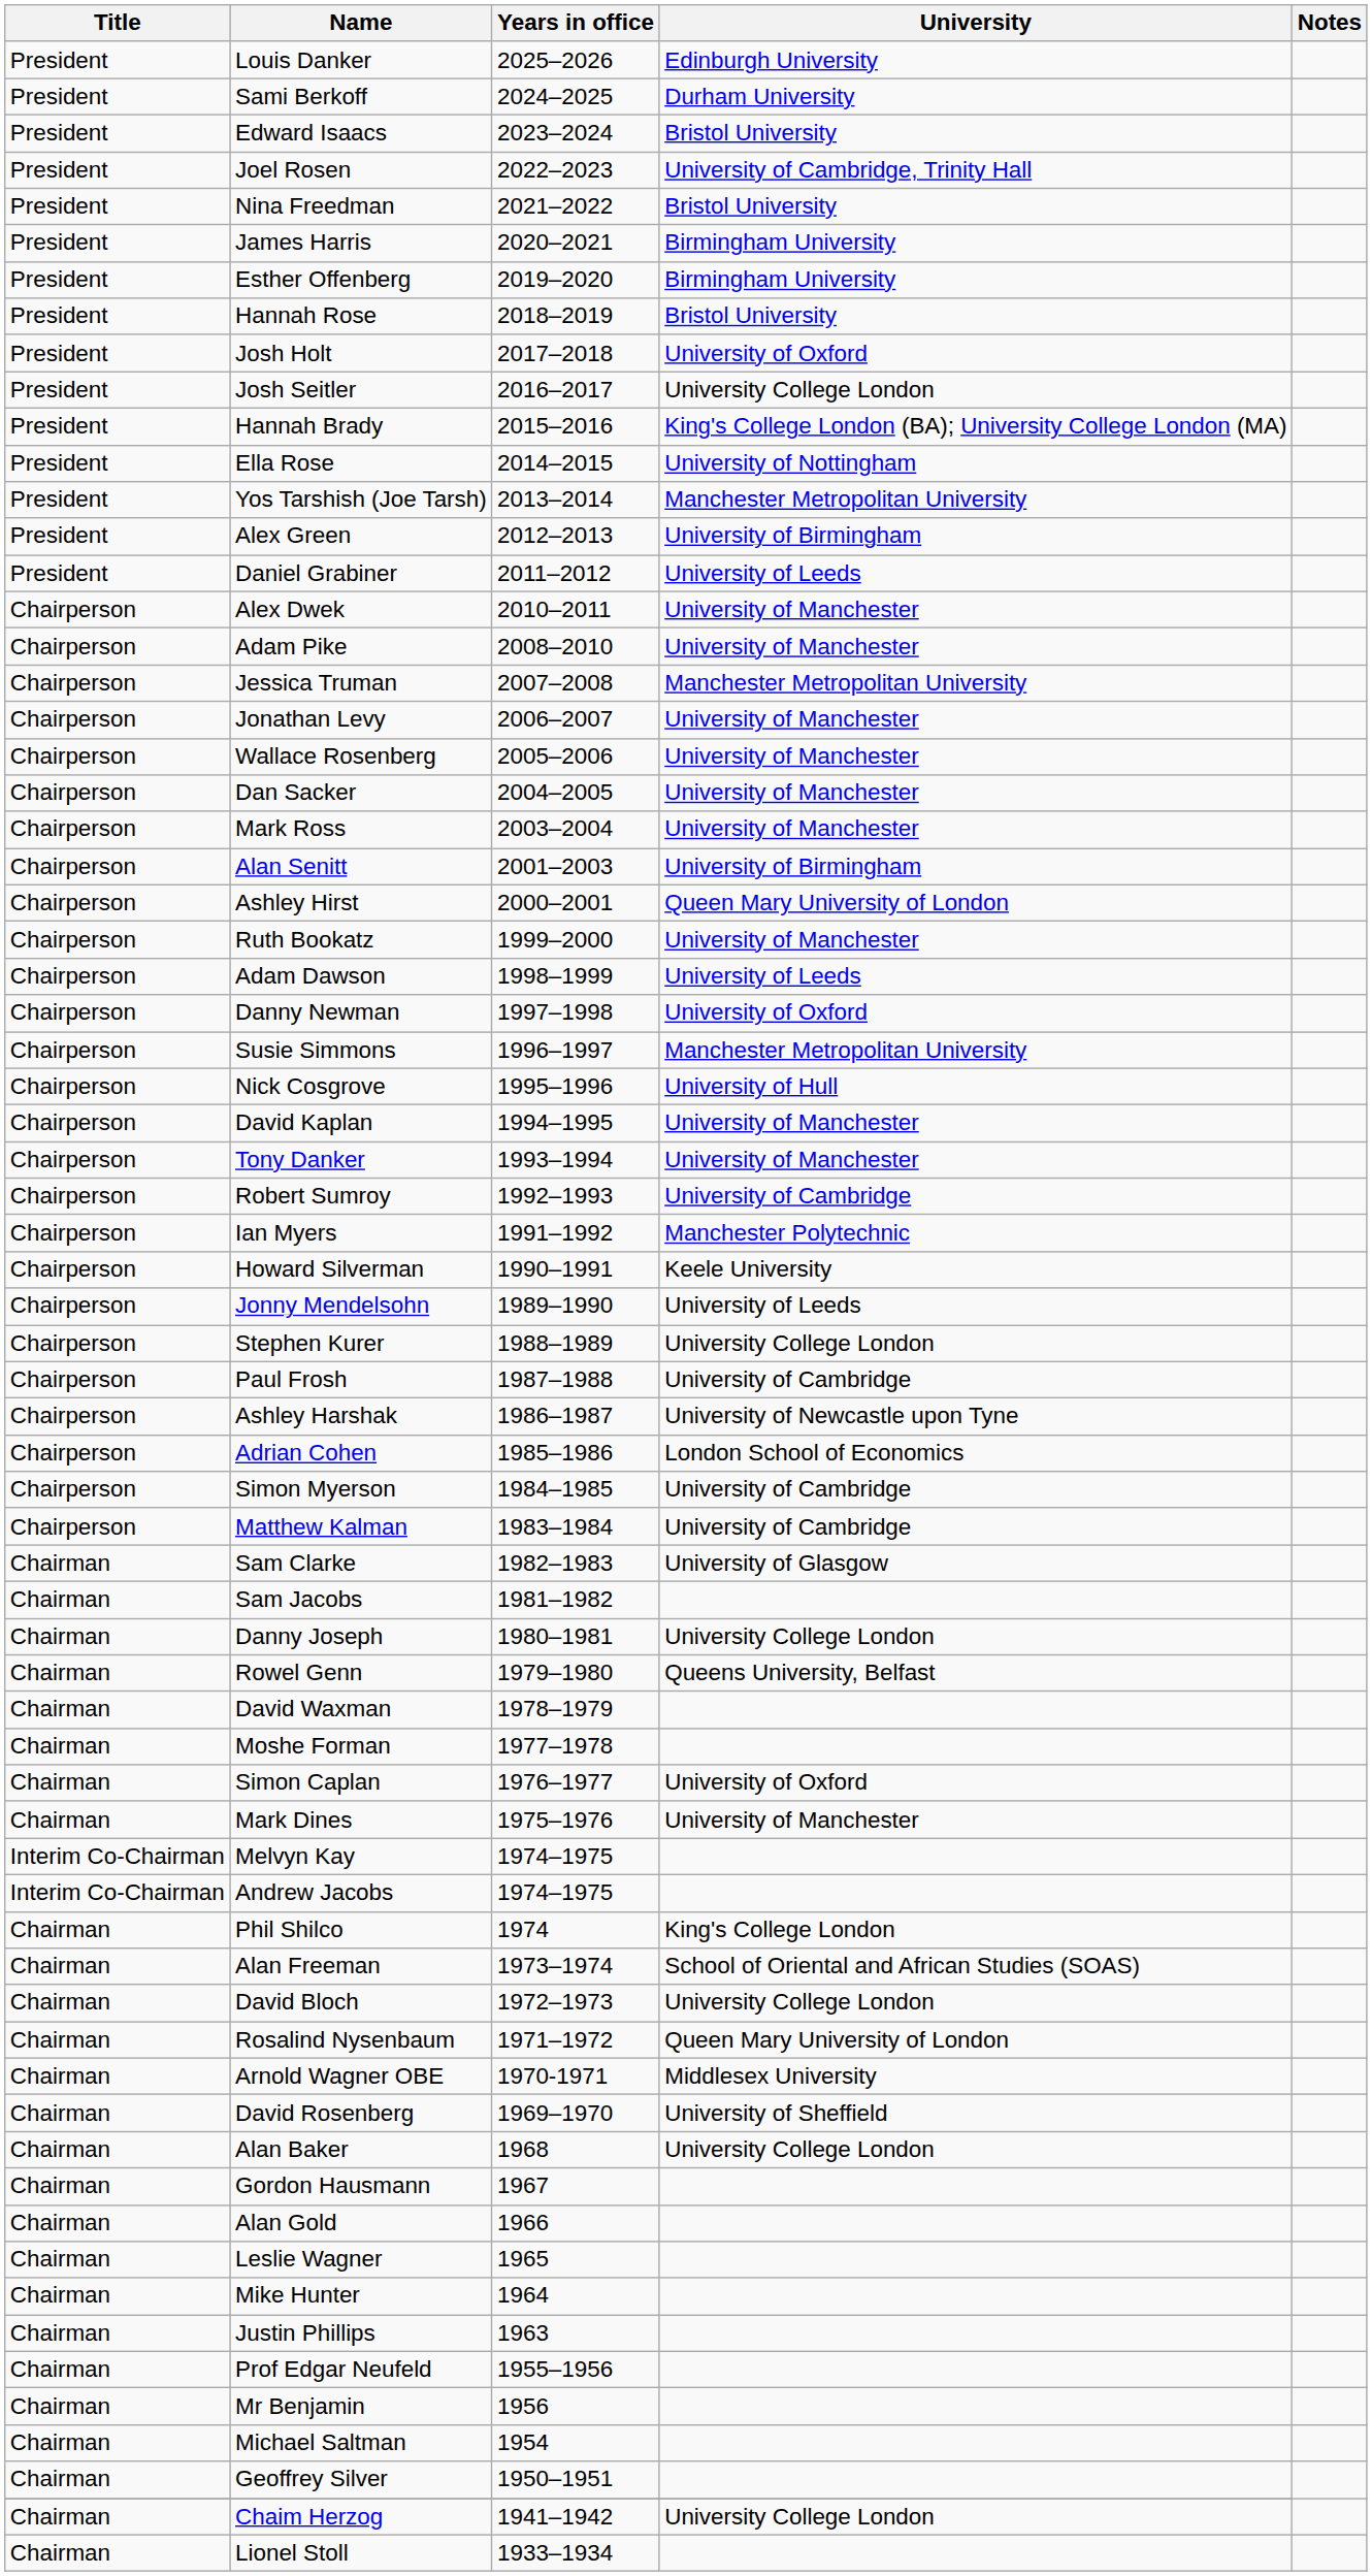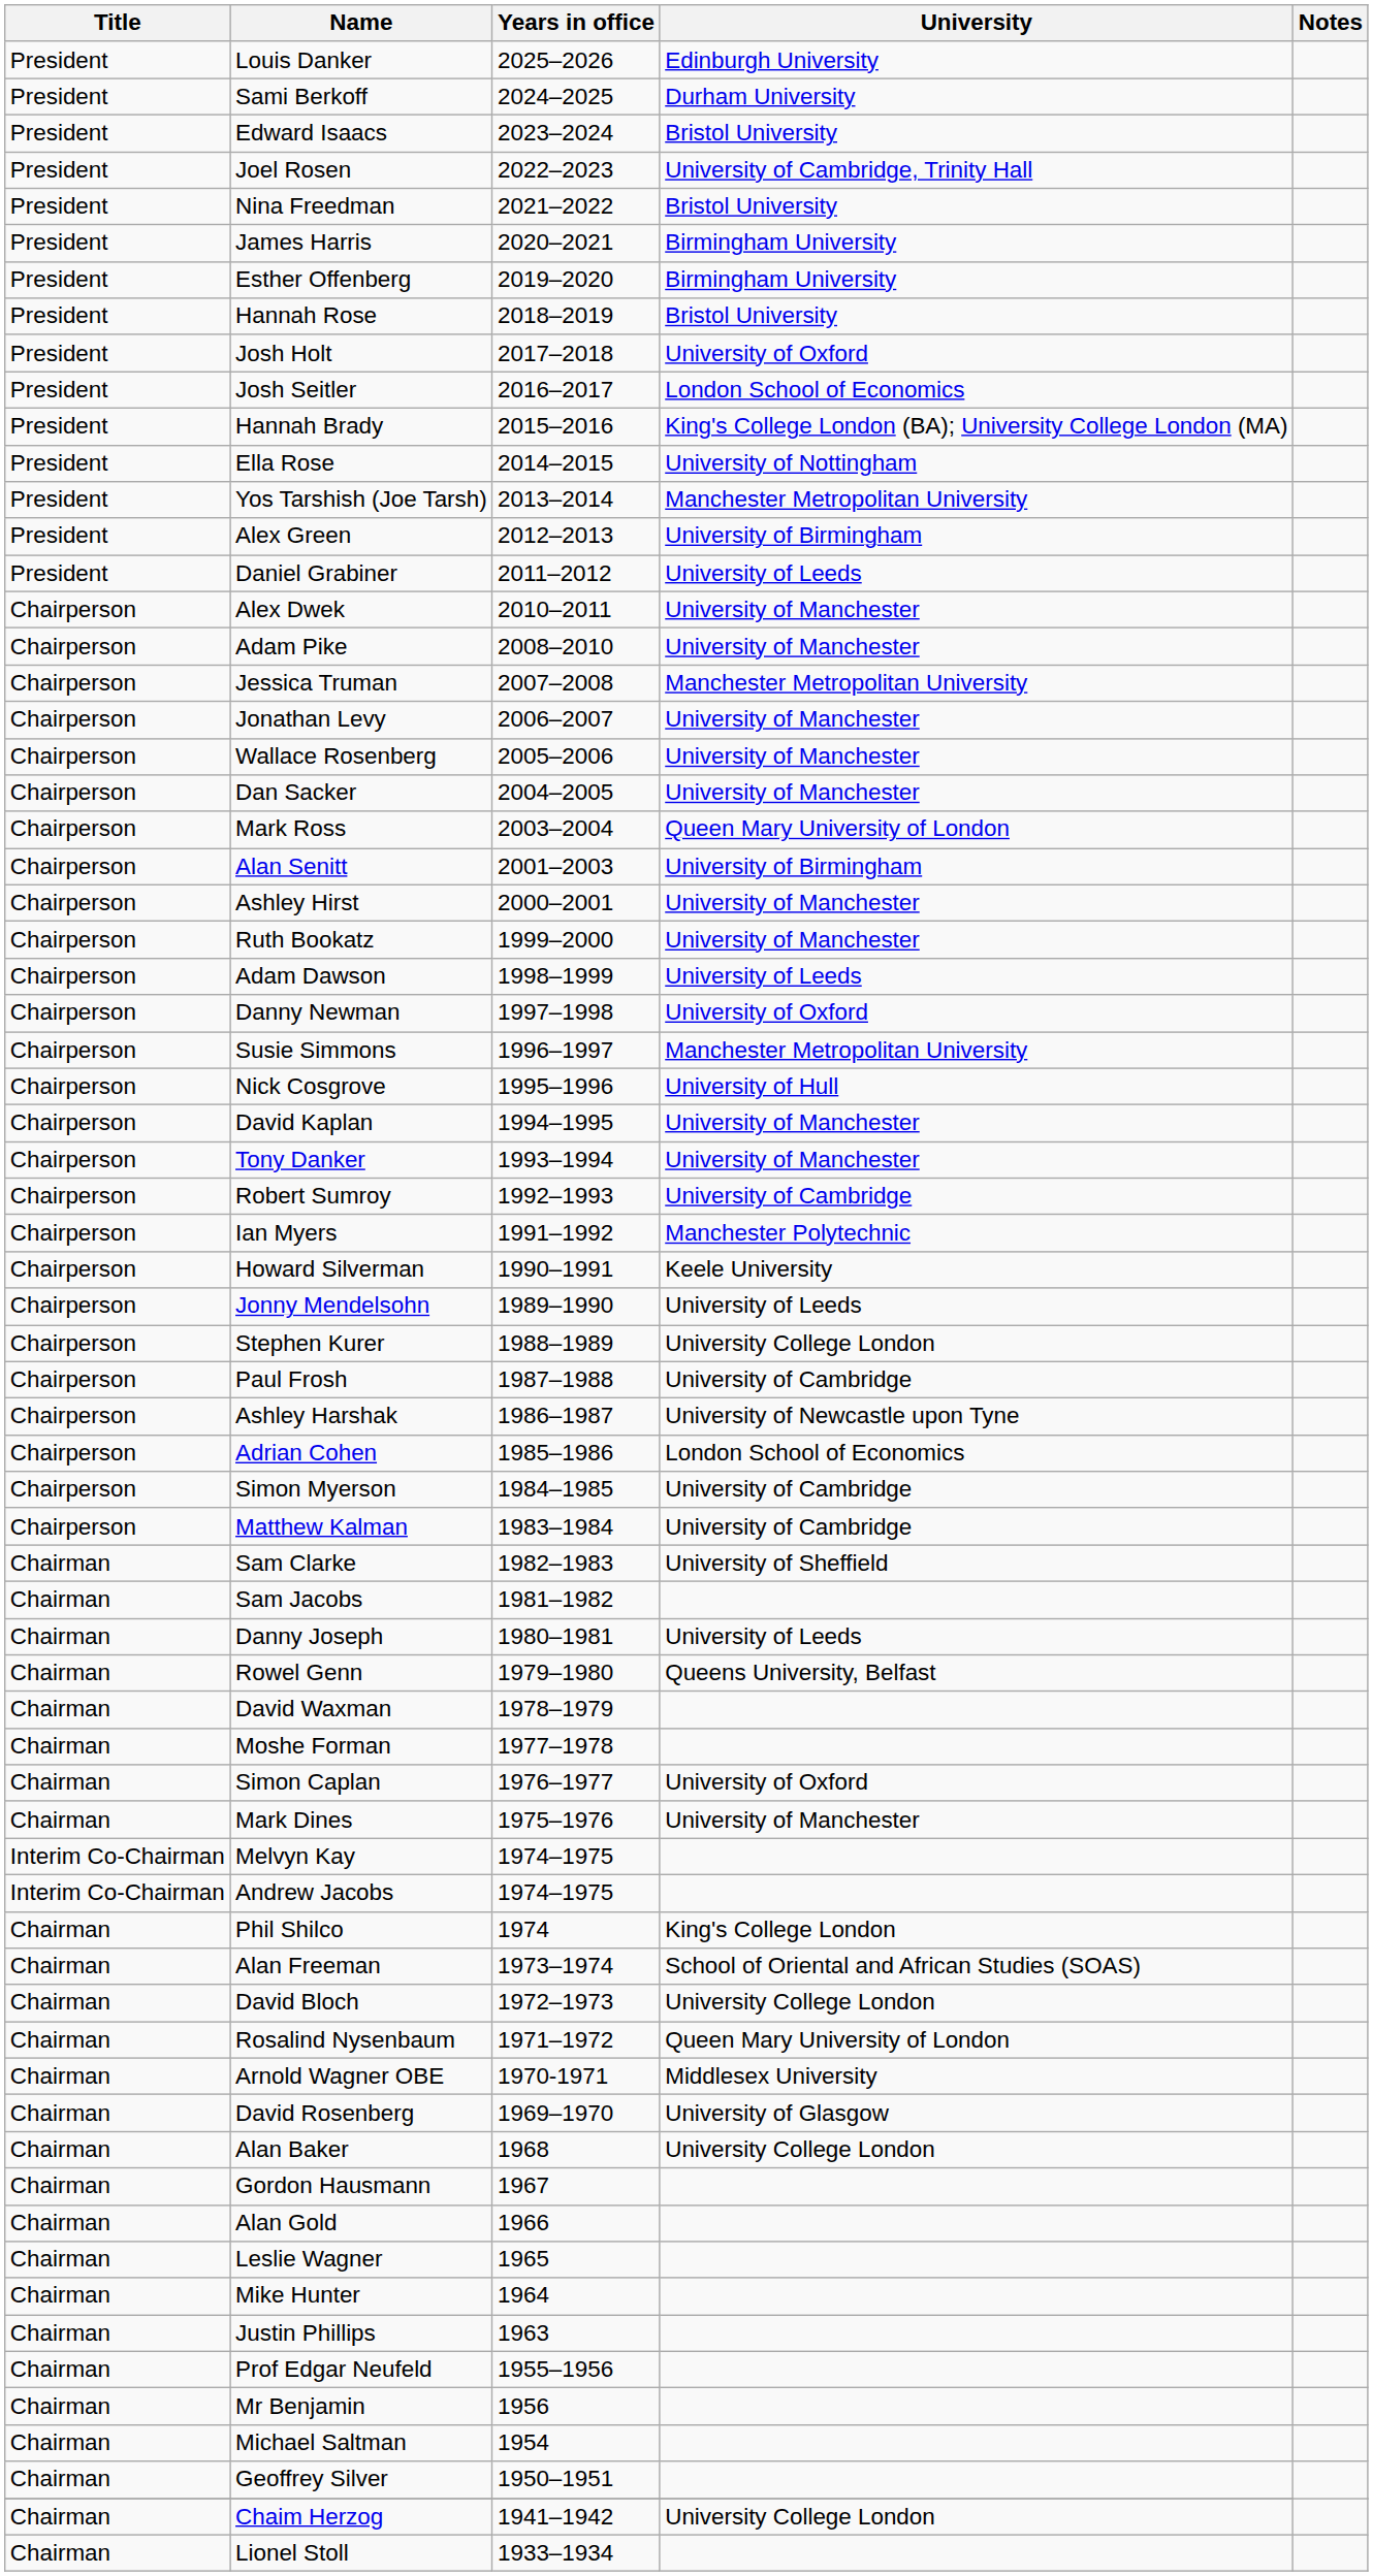Josh Seitler | University: University College London -> London School of Economics
Mark Ross | University: University of Manchester -> Queen Mary University of London
Ashley Hirst | University: Queen Mary University of London -> University of Manchester
Sam Clarke | University: University of Glasgow -> University of Sheffield
Danny Joseph | University: University College London -> University of Leeds
David Rosenberg | University: University of Sheffield -> University of Glasgow
